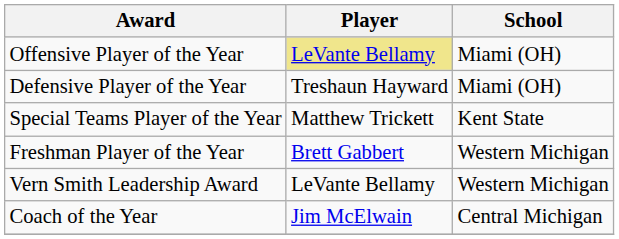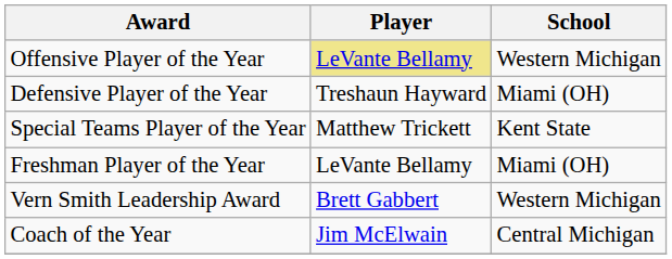Offensive Player of the Year | School: Miami (OH) -> Western Michigan
Freshman Player of the Year | Player: Brett Gabbert -> LeVante Bellamy
Freshman Player of the Year | School: Western Michigan -> Miami (OH)
Vern Smith Leadership Award | Player: LeVante Bellamy -> Brett Gabbert
